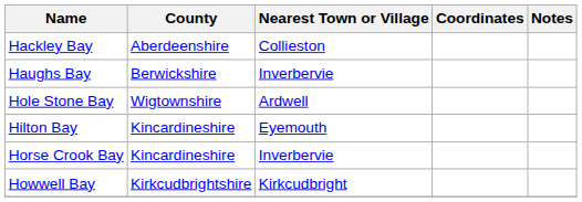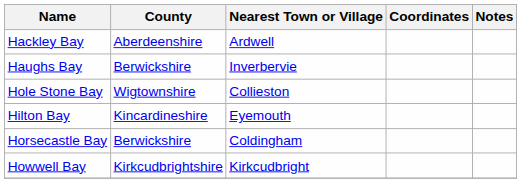Hackley Bay | Nearest Town or Village: Collieston -> Ardwell
Hole Stone Bay | Nearest Town or Village: Ardwell -> Collieston
+ row: Horsecastle Bay | Berwickshire | Coldingham
- row: Horse Crook Bay | Kincardineshire | Inverbervie
